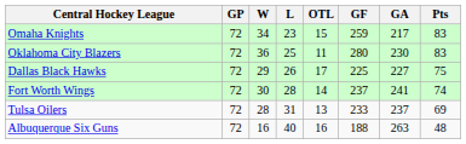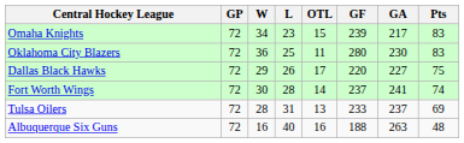Omaha Knights | GF: 259 -> 239
Dallas Black Hawks | GF: 225 -> 220
